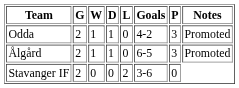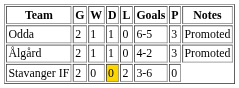Odda | Goals: 4-2 -> 6-5
Ålgård | Goals: 6-5 -> 4-2
Stavanger IF | D: no background -> gold background
